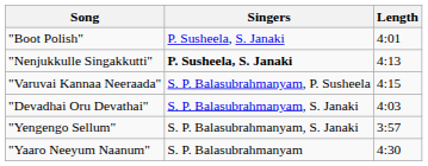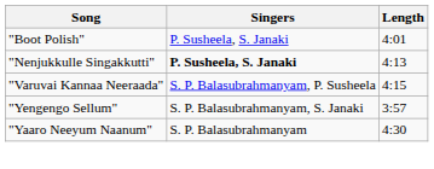- row: "Devadhai Oru Devathai" | S. P. Balasubrahmanyam, S. Janaki | 4:03
